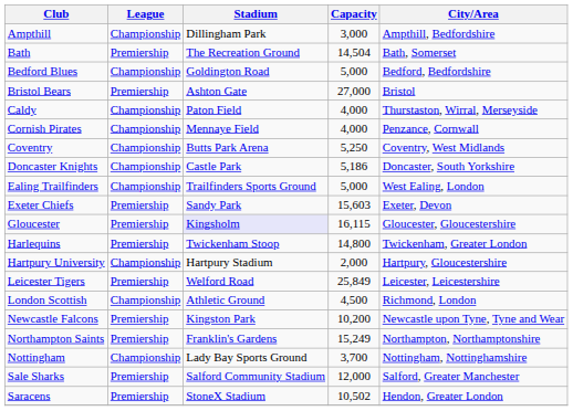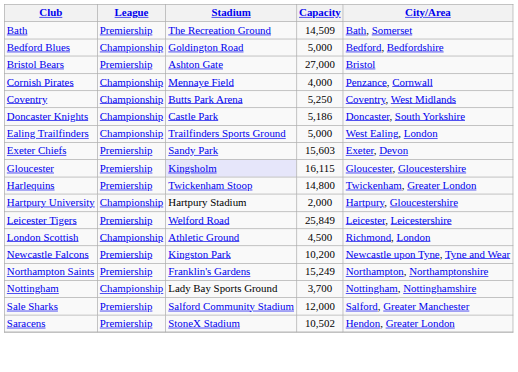- row: Ampthill | Championship | Dillingham Park | 3,000 | Ampthill, Bedfordshire
Bath | Capacity: 14,504 -> 14,509
- row: Caldy | Championship | Paton Field | 4,000 | Thurstaston, Wirral, Merseyside
